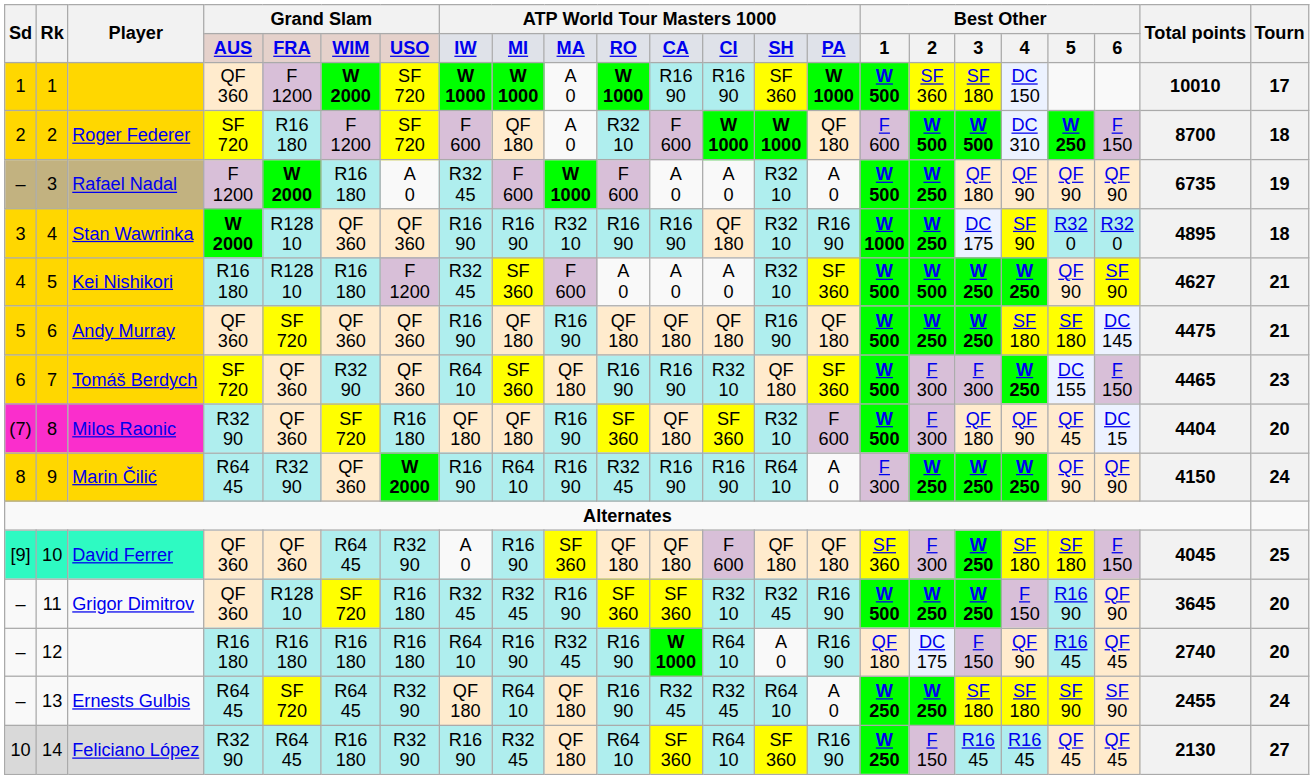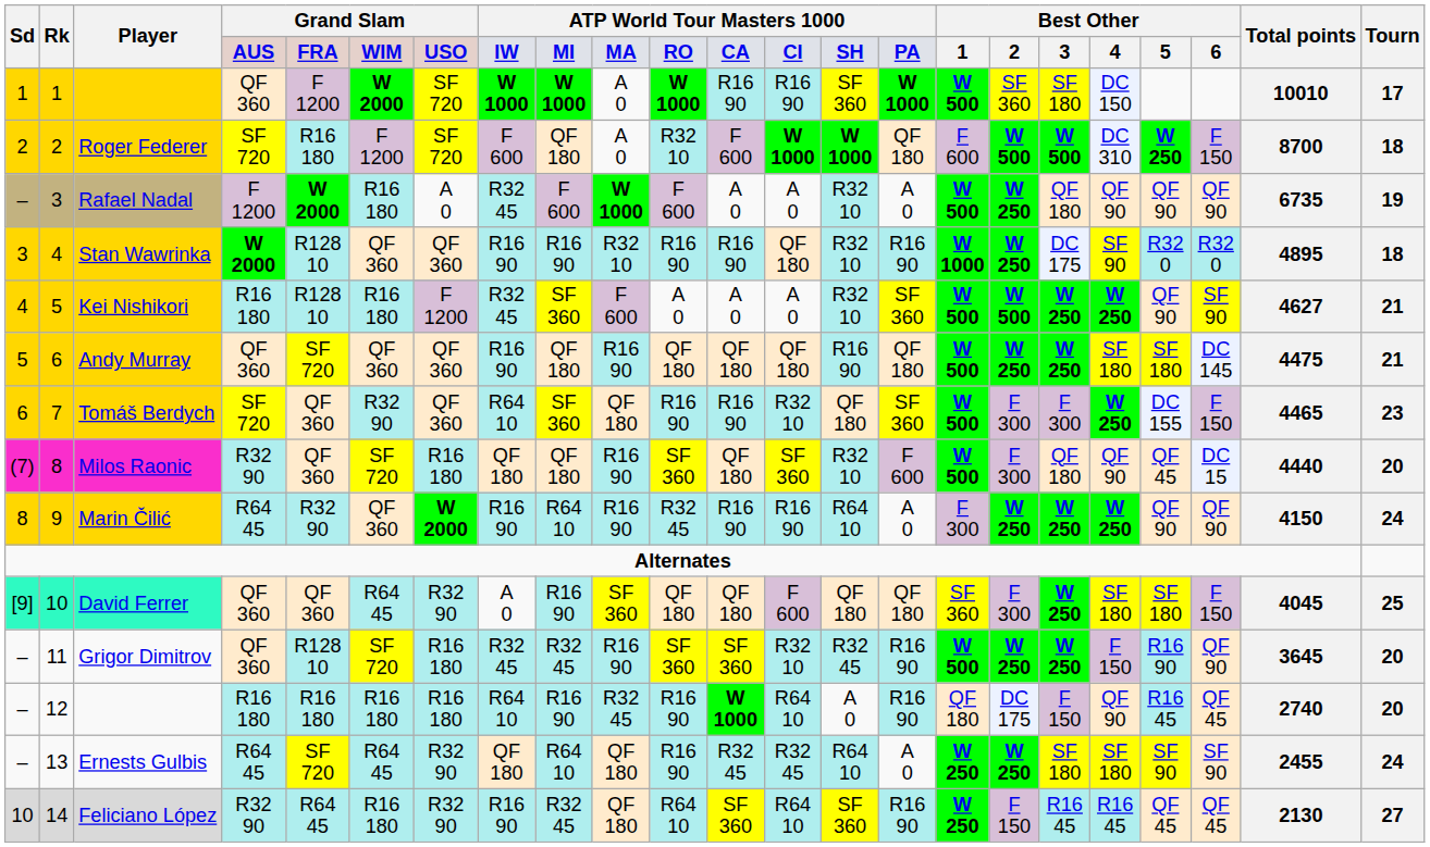Milos Raonic | Total points: 4404 -> 4440
